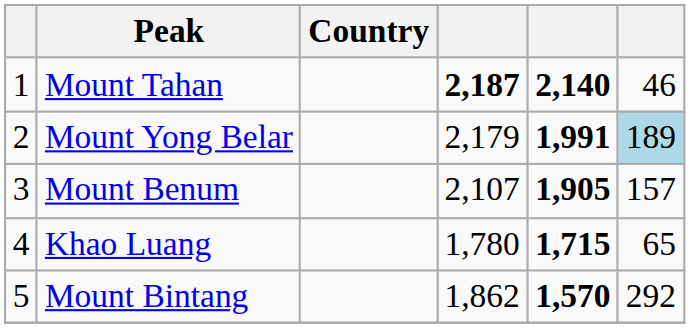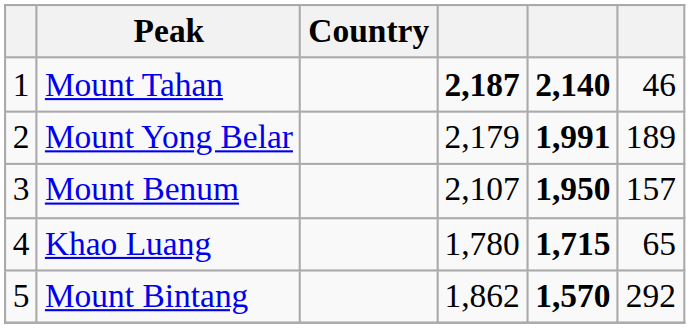Mount Yong Belar | column 6: lightblue background -> no background
Mount Benum | column 5: 1,905 -> 1,950
